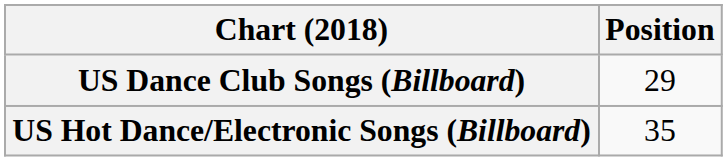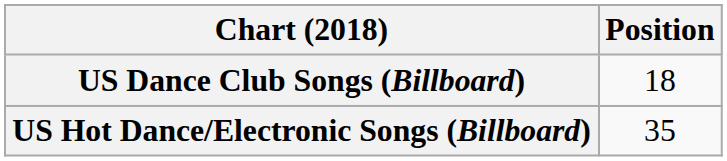US Dance Club Songs (Billboard) | Position: 29 -> 18
